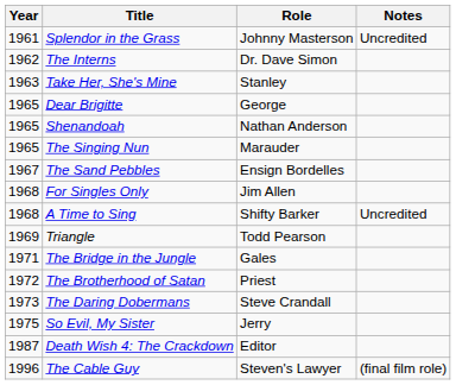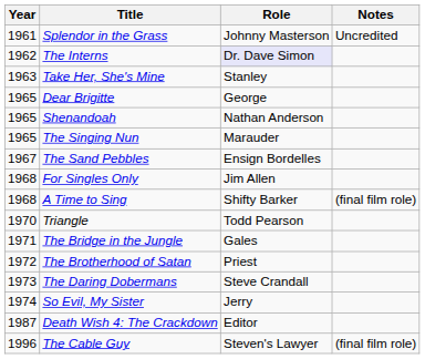The Interns | Role: no background -> lavender background
A Time to Sing | Notes: Uncredited -> (final film role)
Triangle | Year: 1969 -> 1970
So Evil, My Sister | Year: 1975 -> 1974
